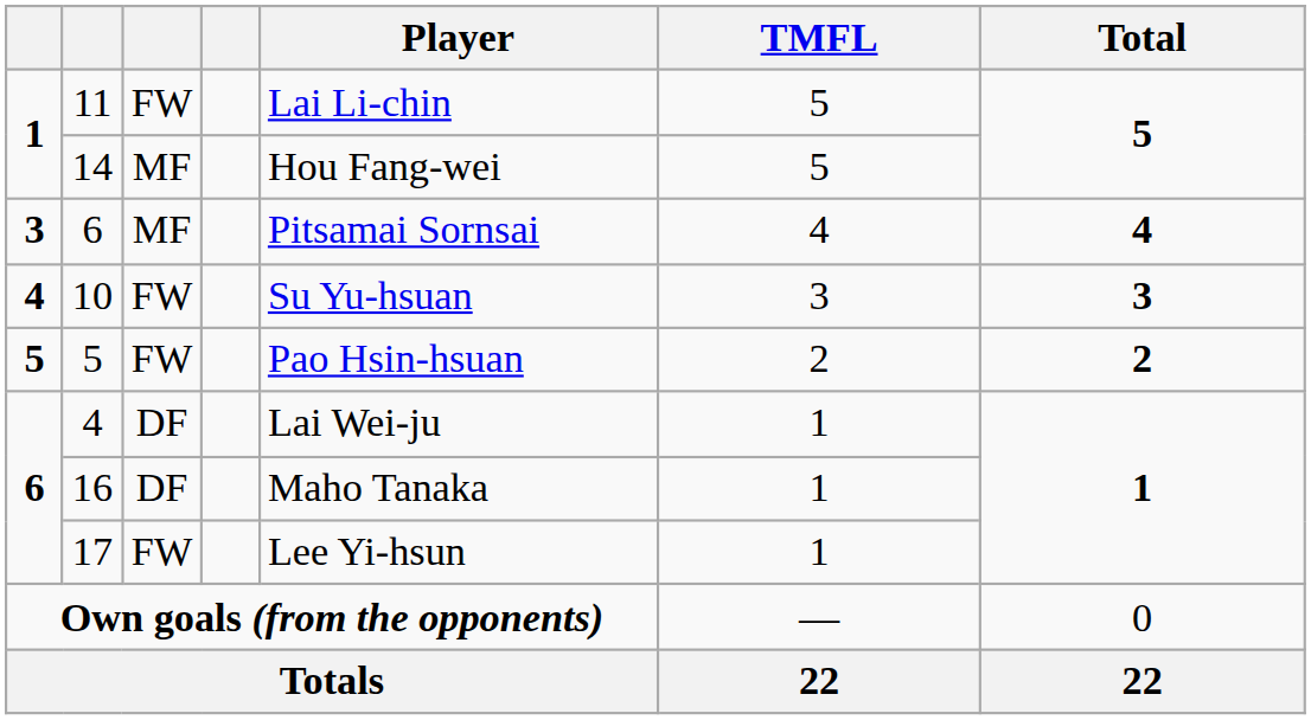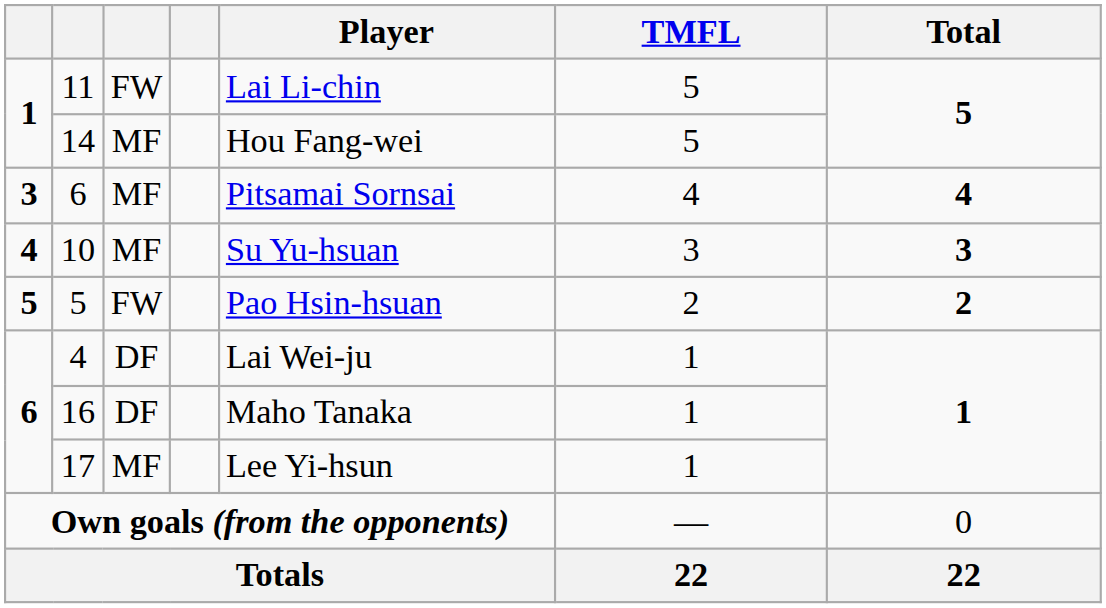10 | column 3: FW -> MF
17 | column 3: FW -> MF
